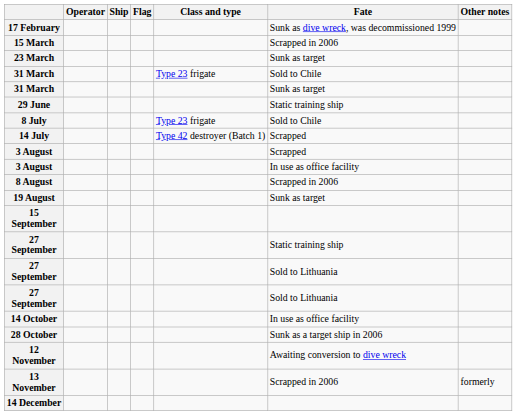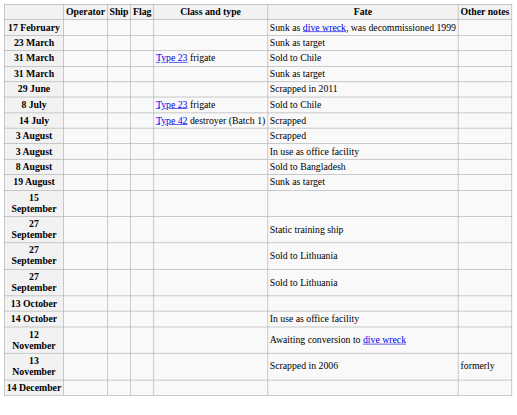- row: 15 March | Scrapped in 2006
29 June | Fate: Static training ship -> Scrapped in 2011
8 August | Fate: Scrapped in 2006 -> Sold to Bangladesh
+ row: 13 October
- row: 28 October | Sunk as a target ship in 2006
